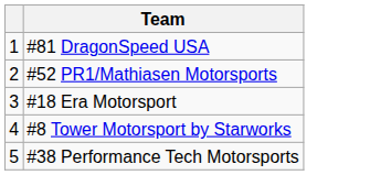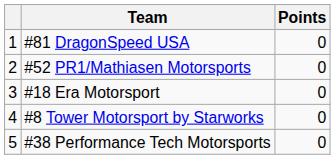+ column: Points | 0 | 0 | 0 | 0 | 0
